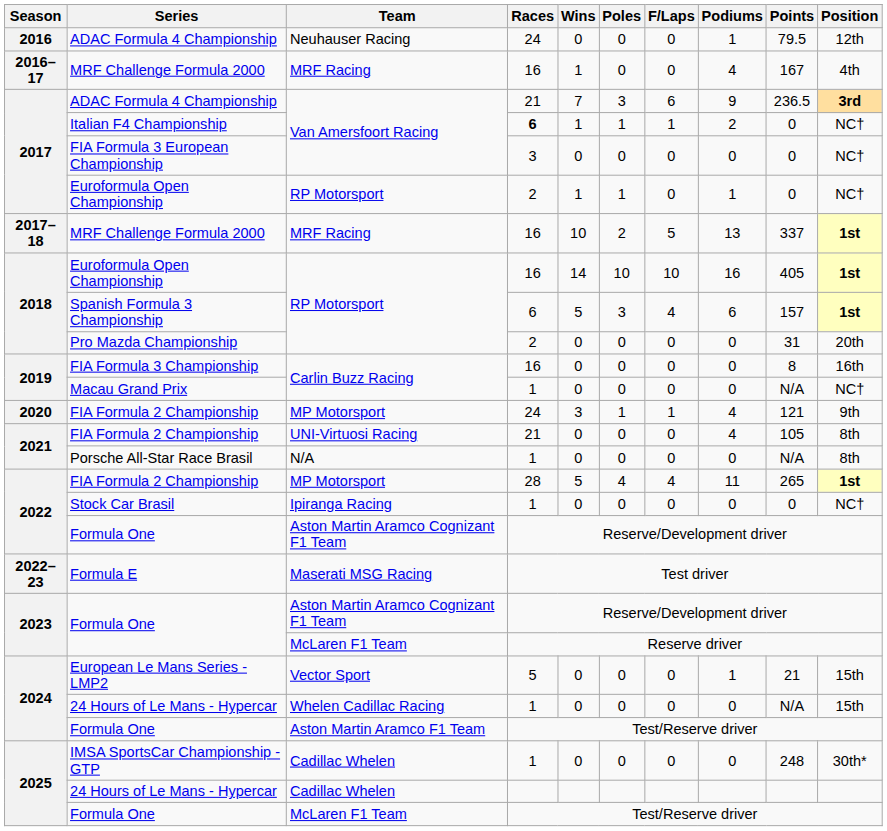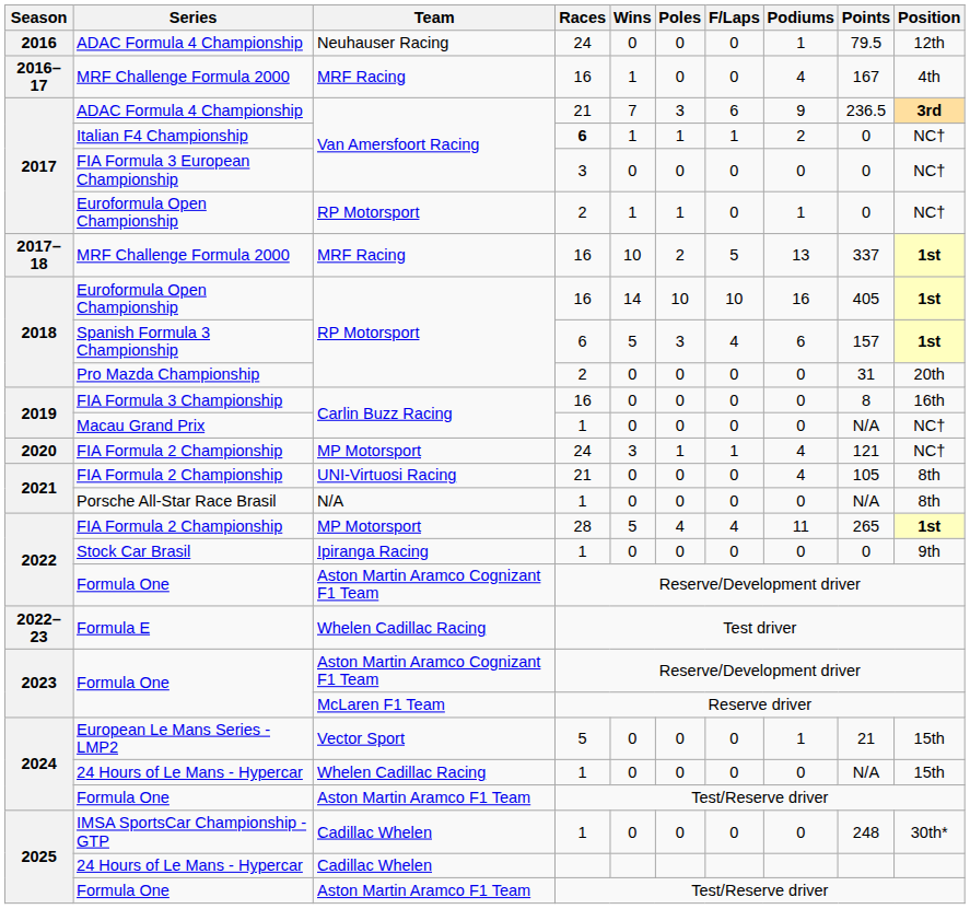2020 / FIA Formula 2 Championship | Position: 9th -> NC†
Stock Car Brasil | Position: NC† -> 9th
Formula E | Team: Maserati MSG Racing -> Whelen Cadillac Racing
2025 / Formula One | Team: McLaren F1 Team -> Aston Martin Aramco F1 Team
